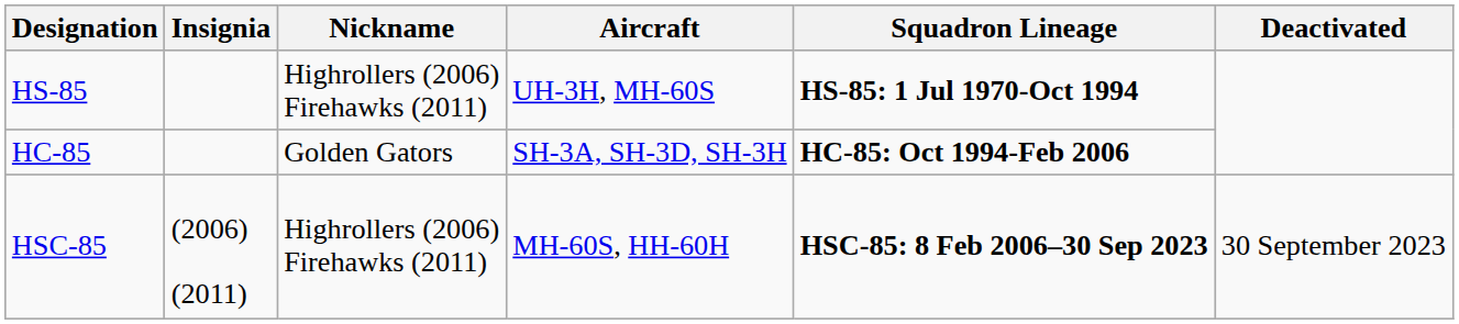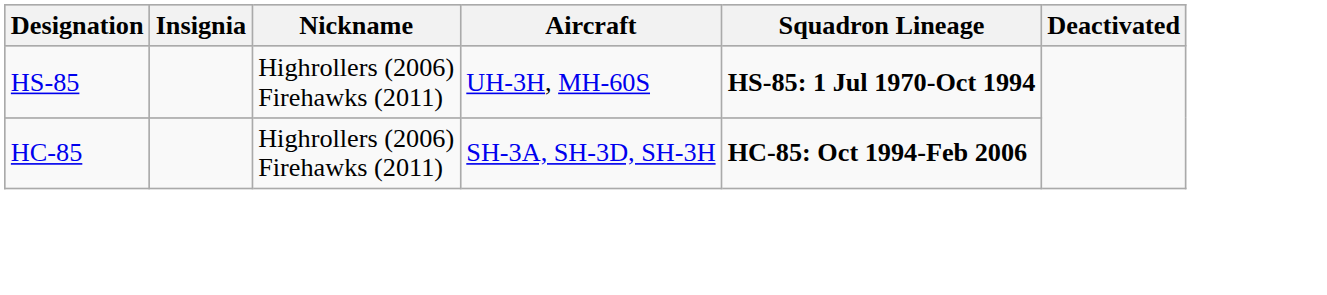HC-85 | Nickname: Golden Gators -> Highrollers (2006) Firehawks (2011)
- row: HSC-85 | (2006) (2011) | Highrollers (2006) Firehawks (2011) | MH-60S, HH-60H | HSC-85: 8 Feb 2006–30 Sep 2023 | 30 September 2023
